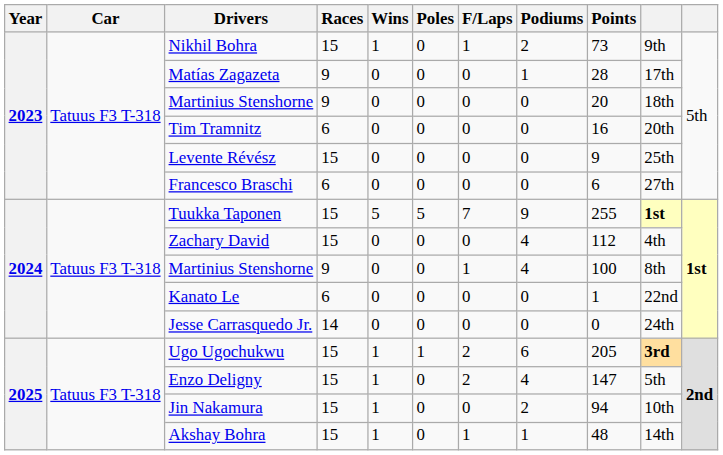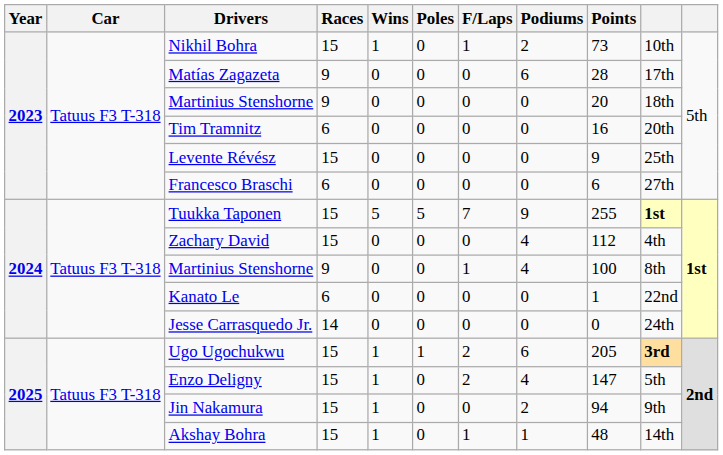Nikhil Bohra | column 10: 9th -> 10th
Matías Zagazeta | Podiums: 1 -> 6
Jin Nakamura | column 10: 10th -> 9th
